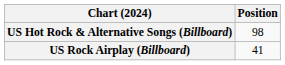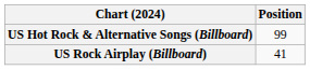US Hot Rock & Alternative Songs (Billboard) | Position: 98 -> 99
